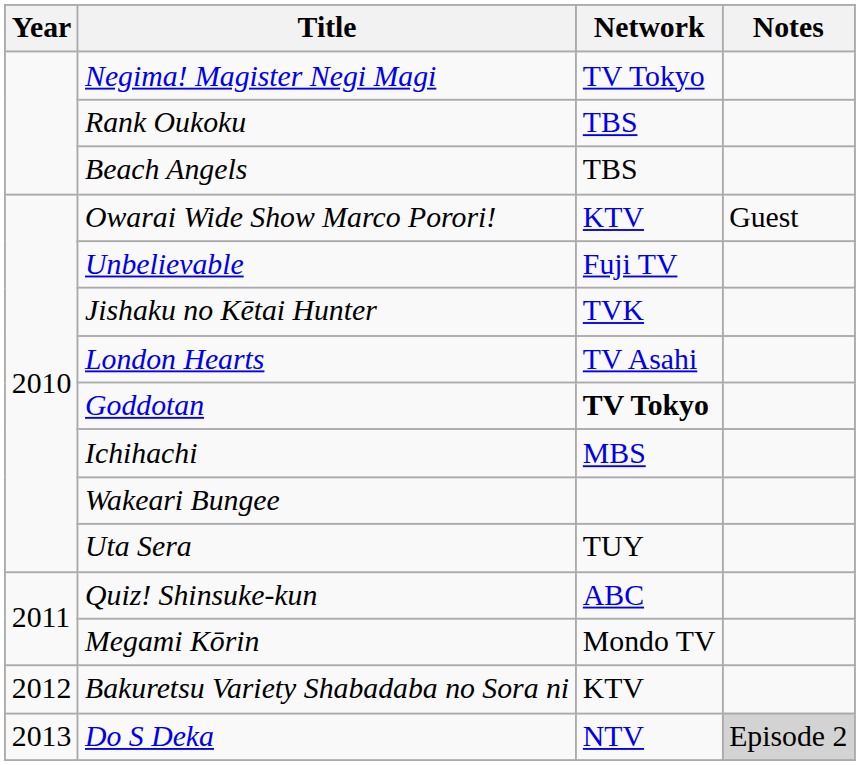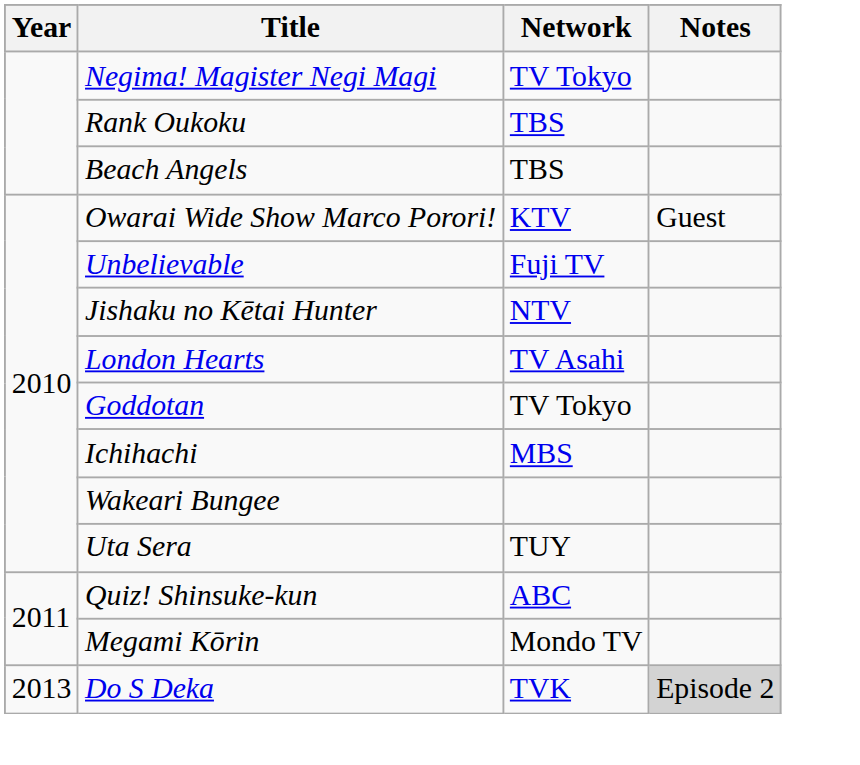Jishaku no Kētai Hunter | Network: TVK -> NTV
Goddotan | Network: bold -> normal
- row: 2012 | Bakuretsu Variety Shabadaba no Sora ni | KTV
Do S Deka | Network: NTV -> TVK
